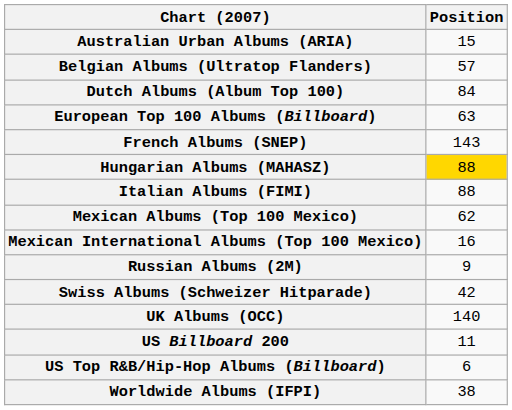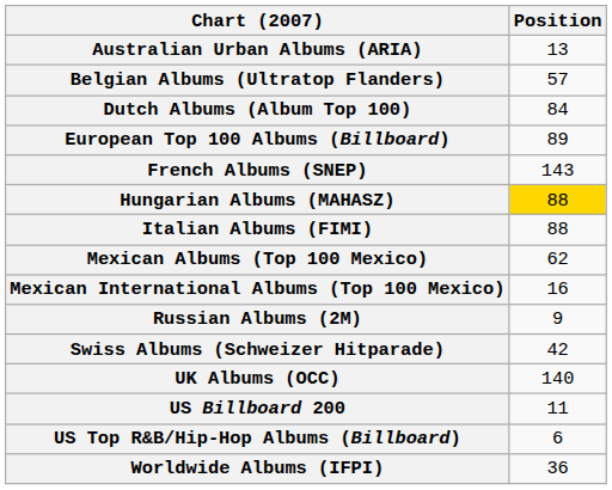Australian Urban Albums (ARIA) | Position: 15 -> 13
European Top 100 Albums (Billboard) | Position: 63 -> 89
Worldwide Albums (IFPI) | Position: 38 -> 36
